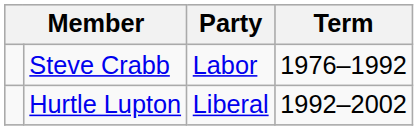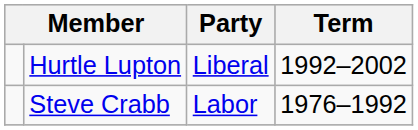rows swapped: Steve Crabb <-> Hurtle Lupton
